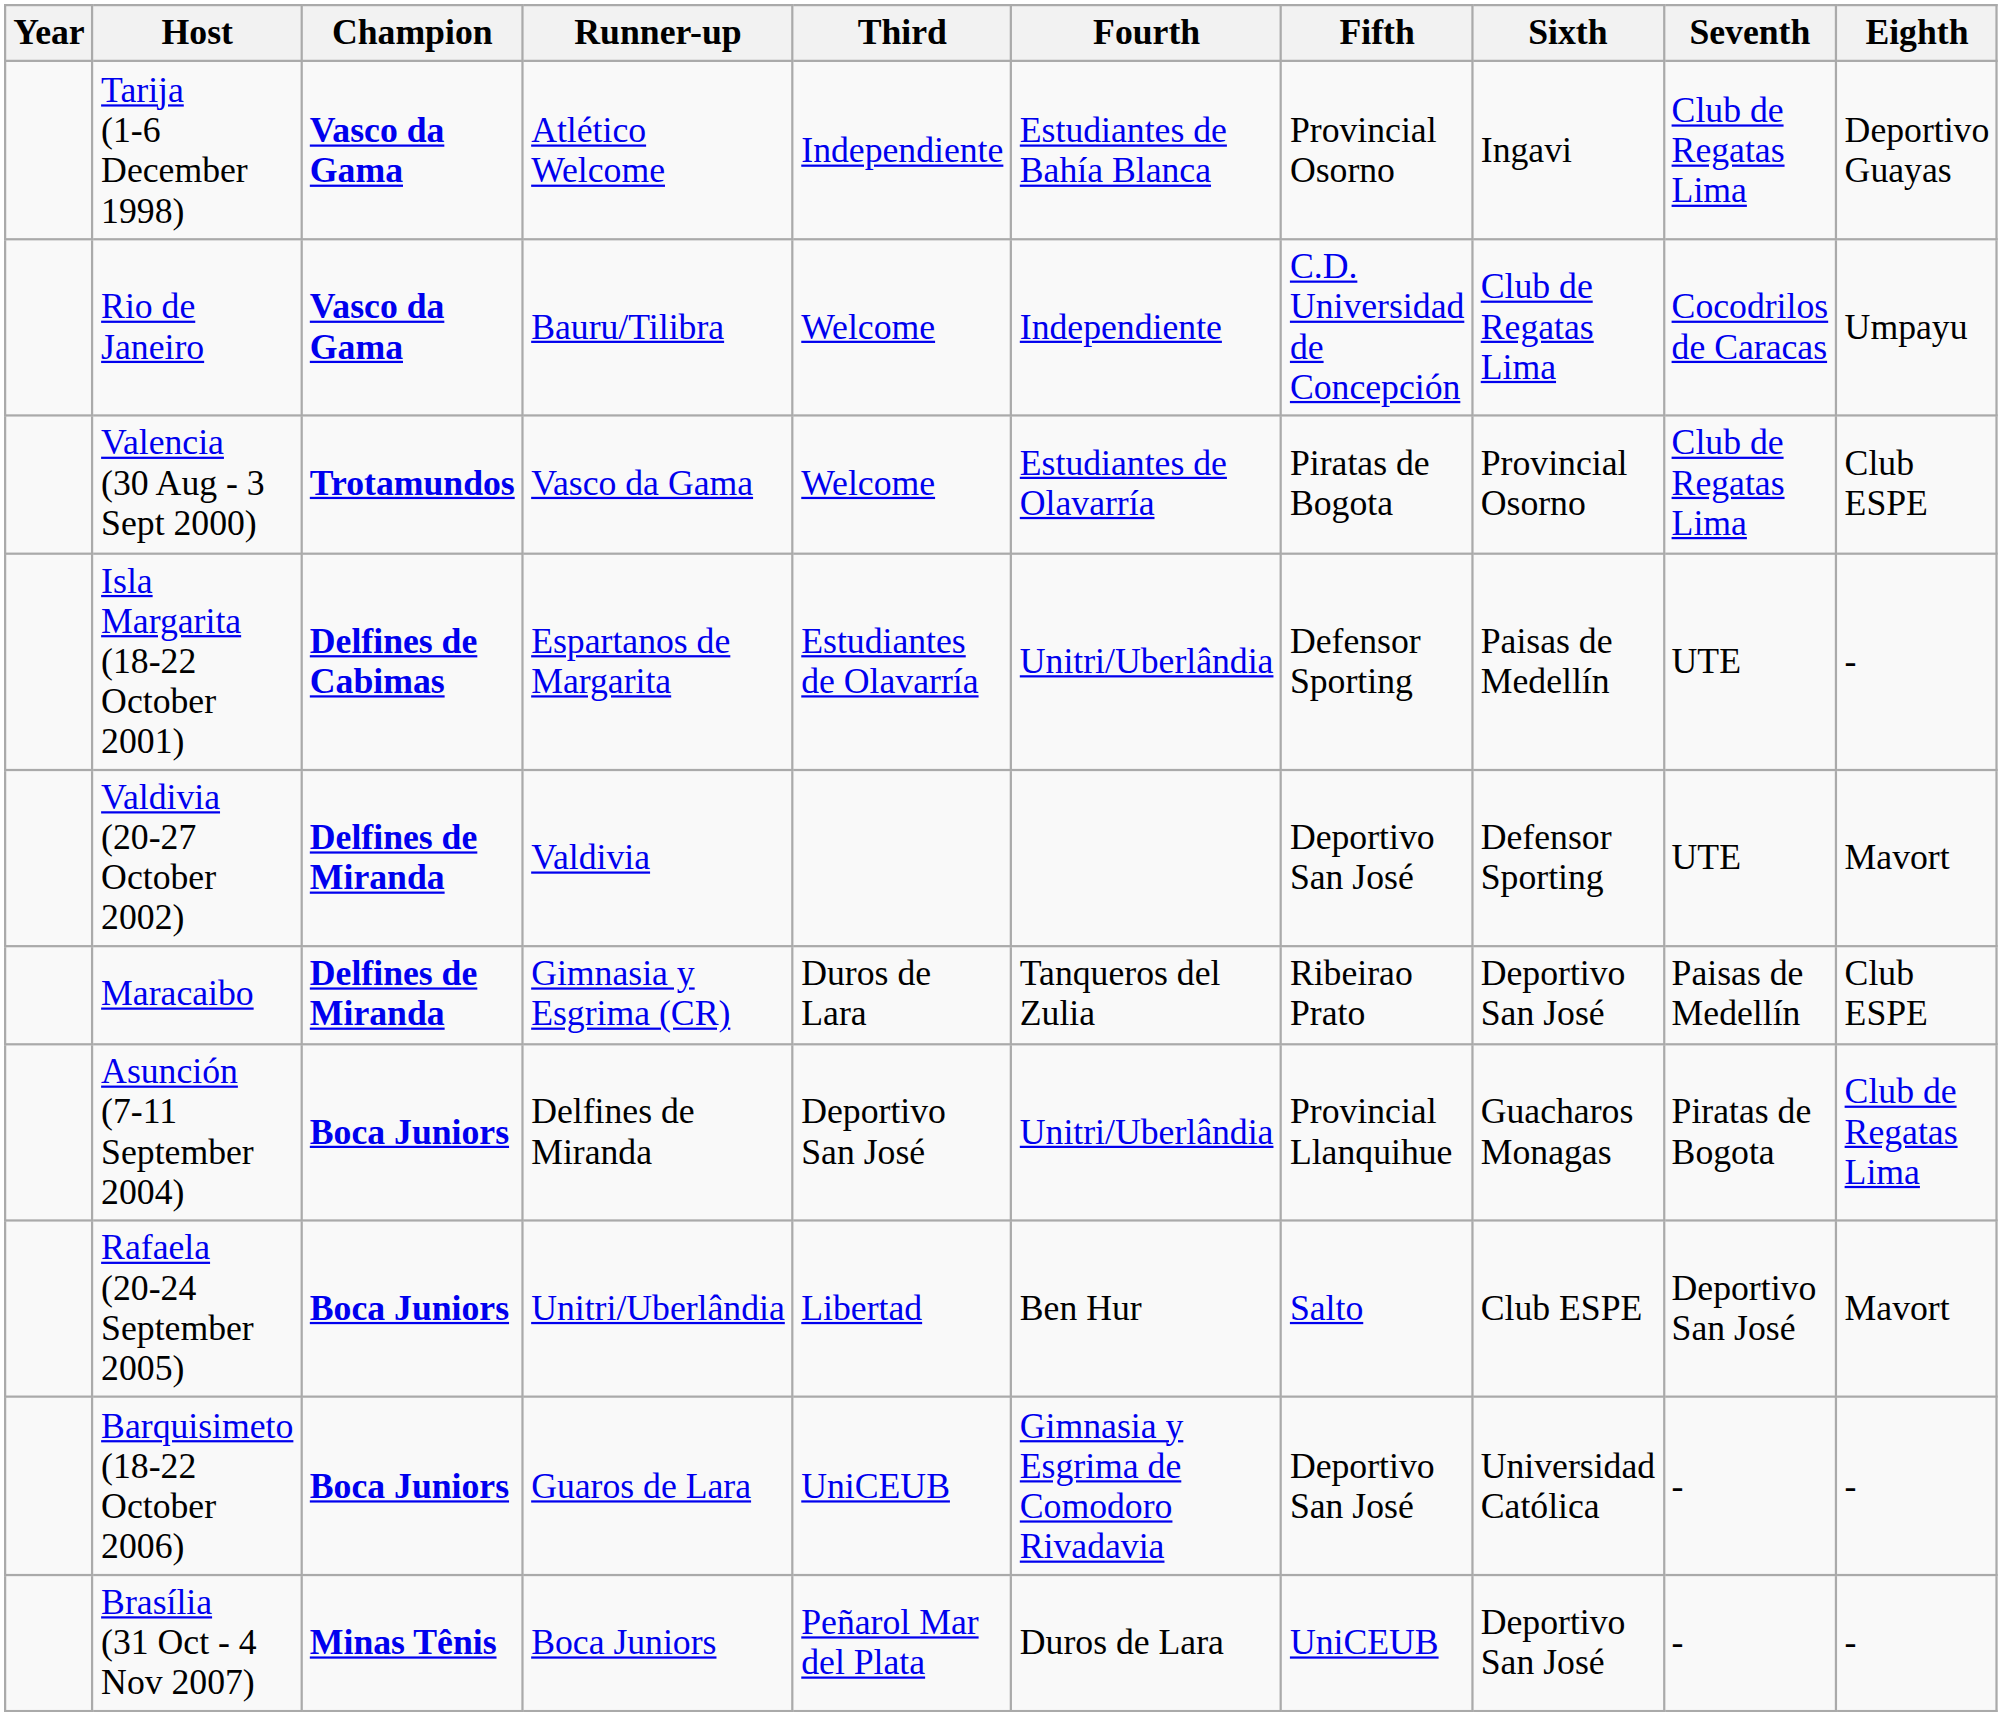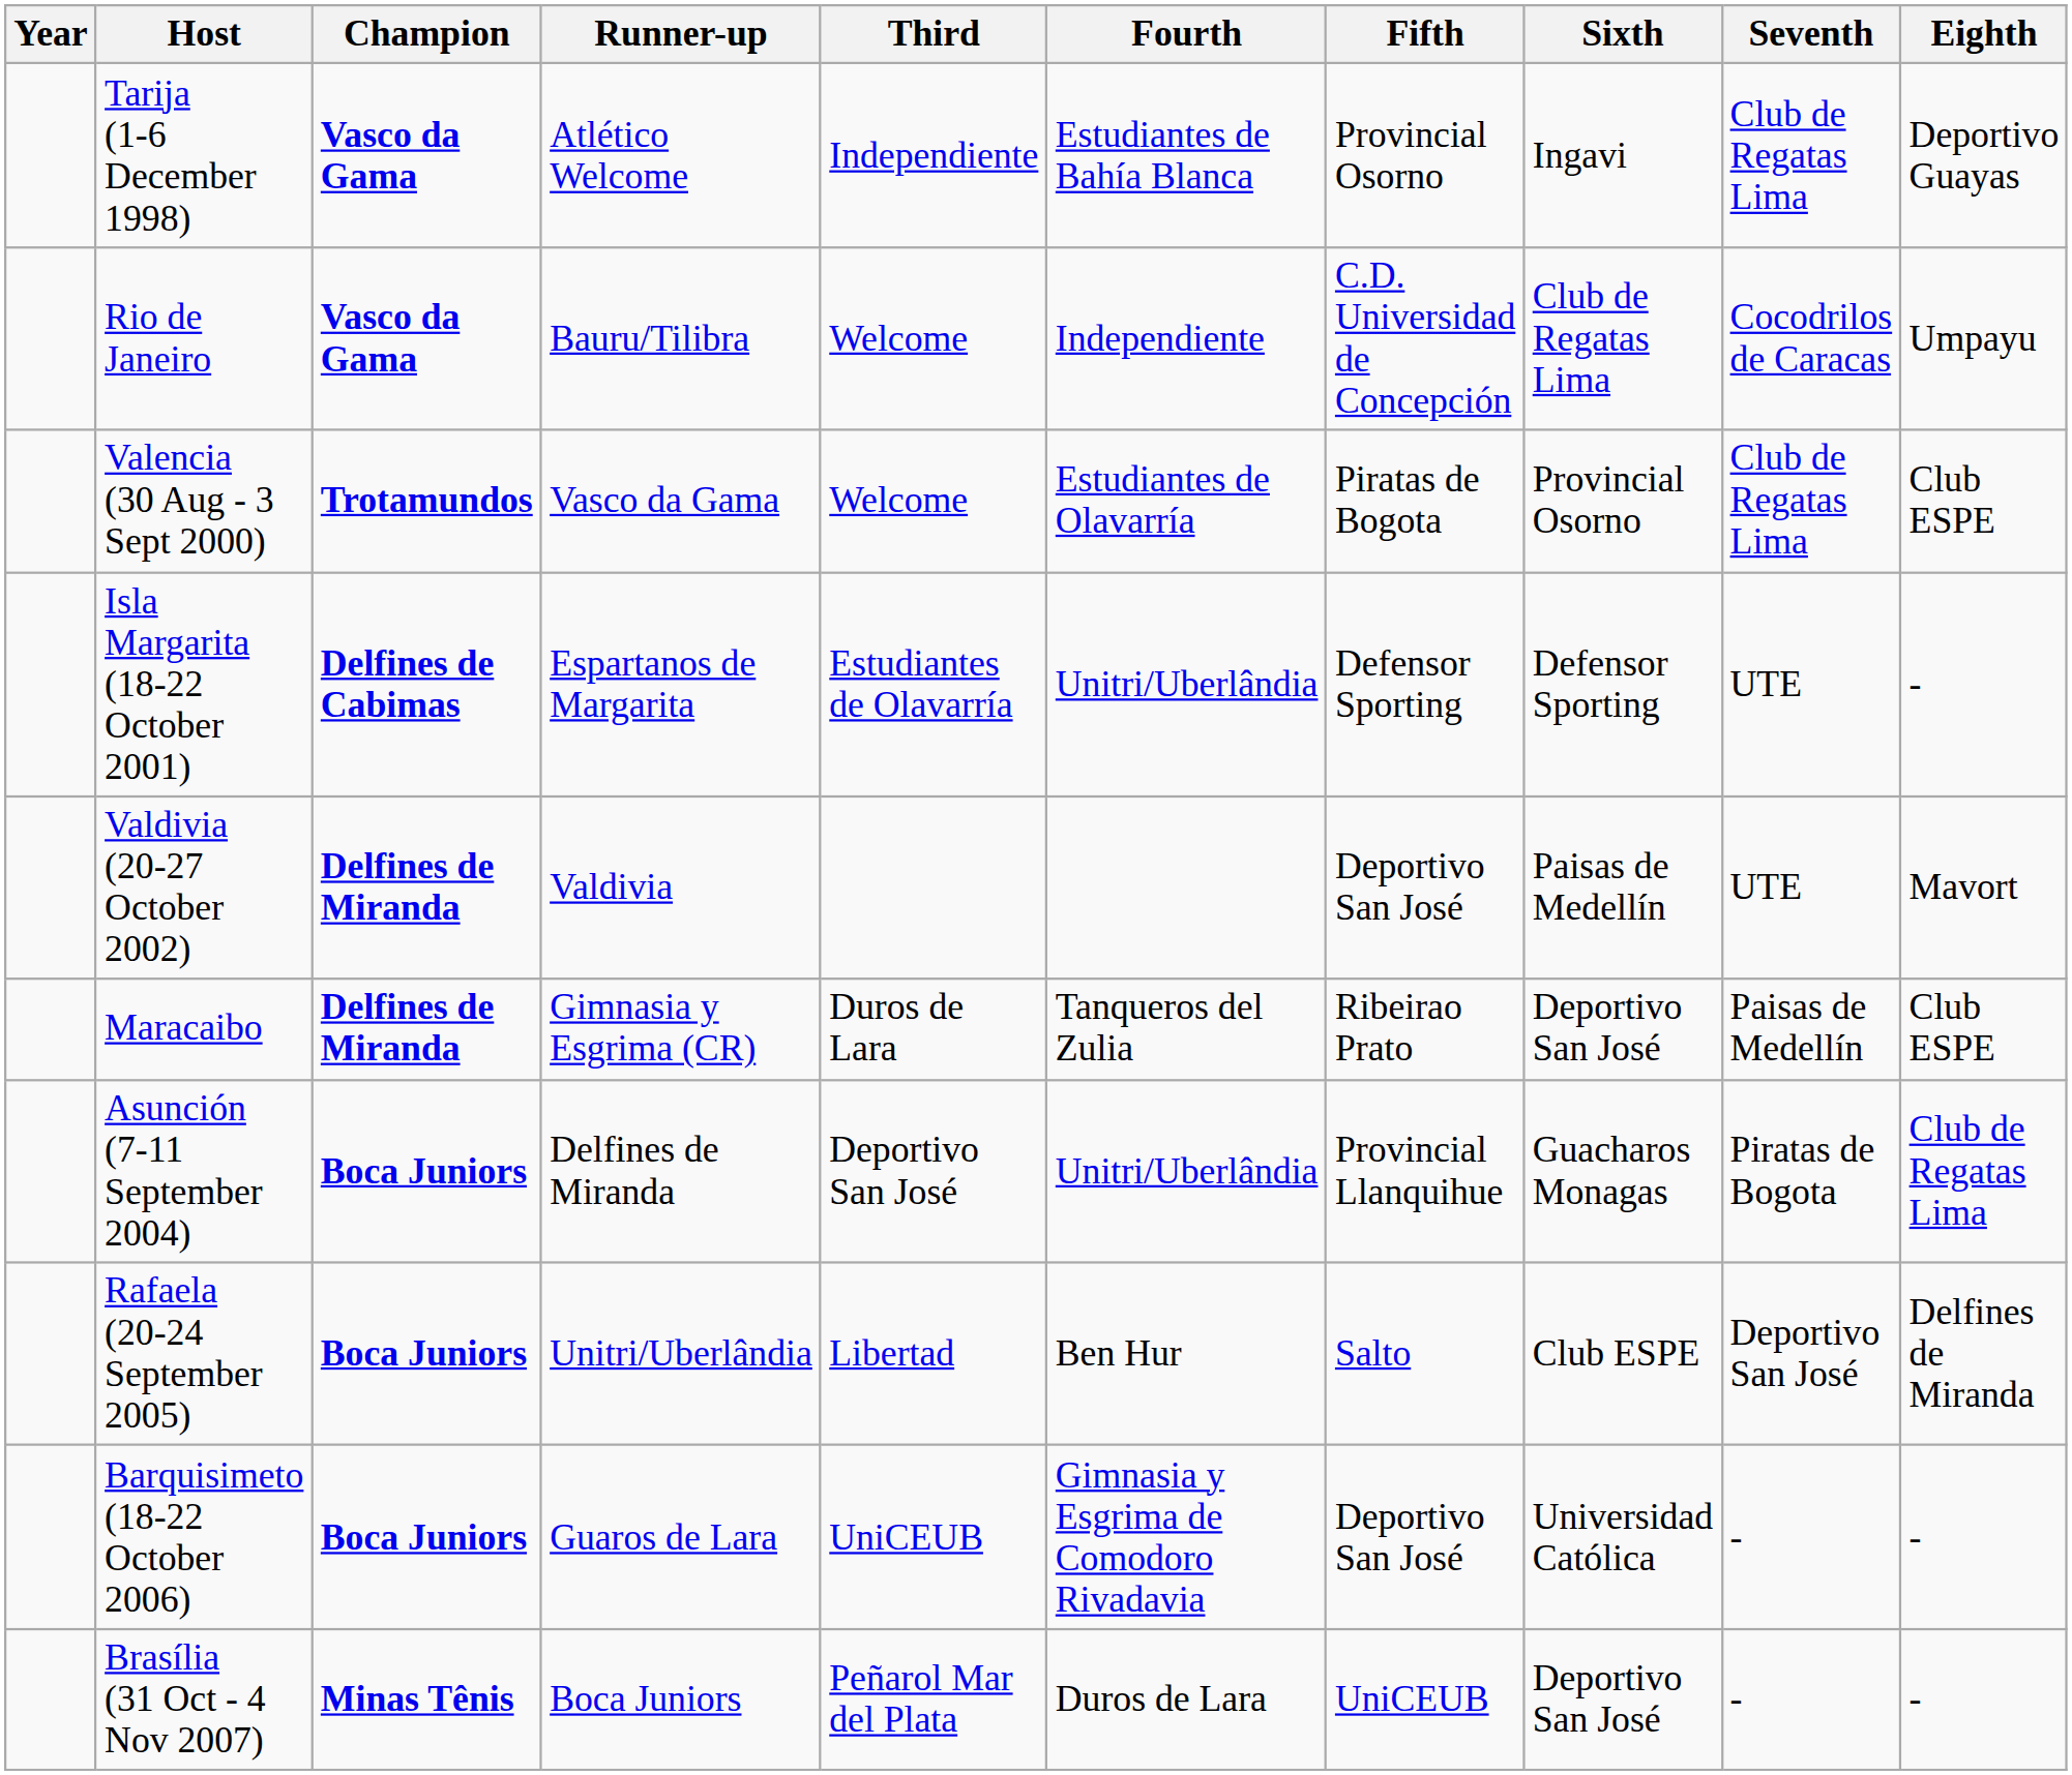Isla Margarita (18-22 October 2001) | Sixth: Paisas de Medellín -> Defensor Sporting
Valdivia (20-27 October 2002) | Sixth: Defensor Sporting -> Paisas de Medellín
Rafaela (20-24 September 2005) | Eighth: Mavort -> Delfines de Miranda
